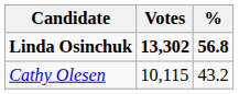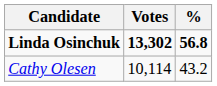Cathy Olesen | Votes: 10,115 -> 10,114
